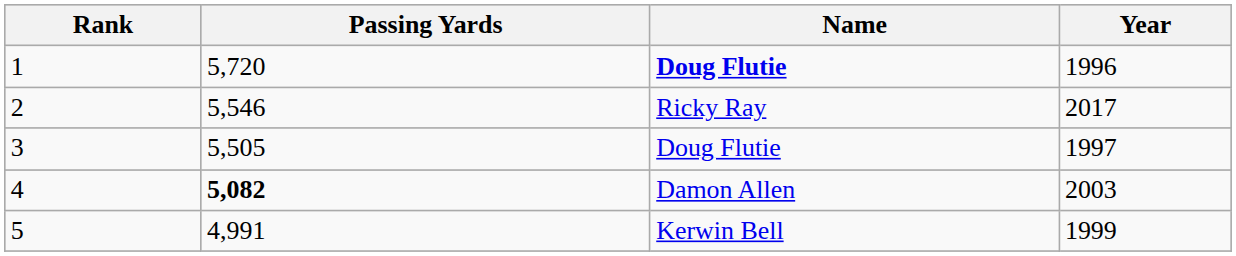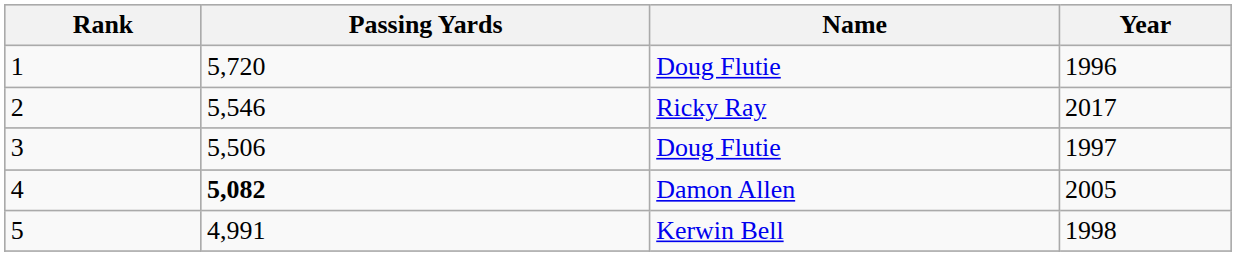1 | Name: bold -> normal
3 | Passing Yards: 5,505 -> 5,506
4 | Year: 2003 -> 2005
5 | Year: 1999 -> 1998
